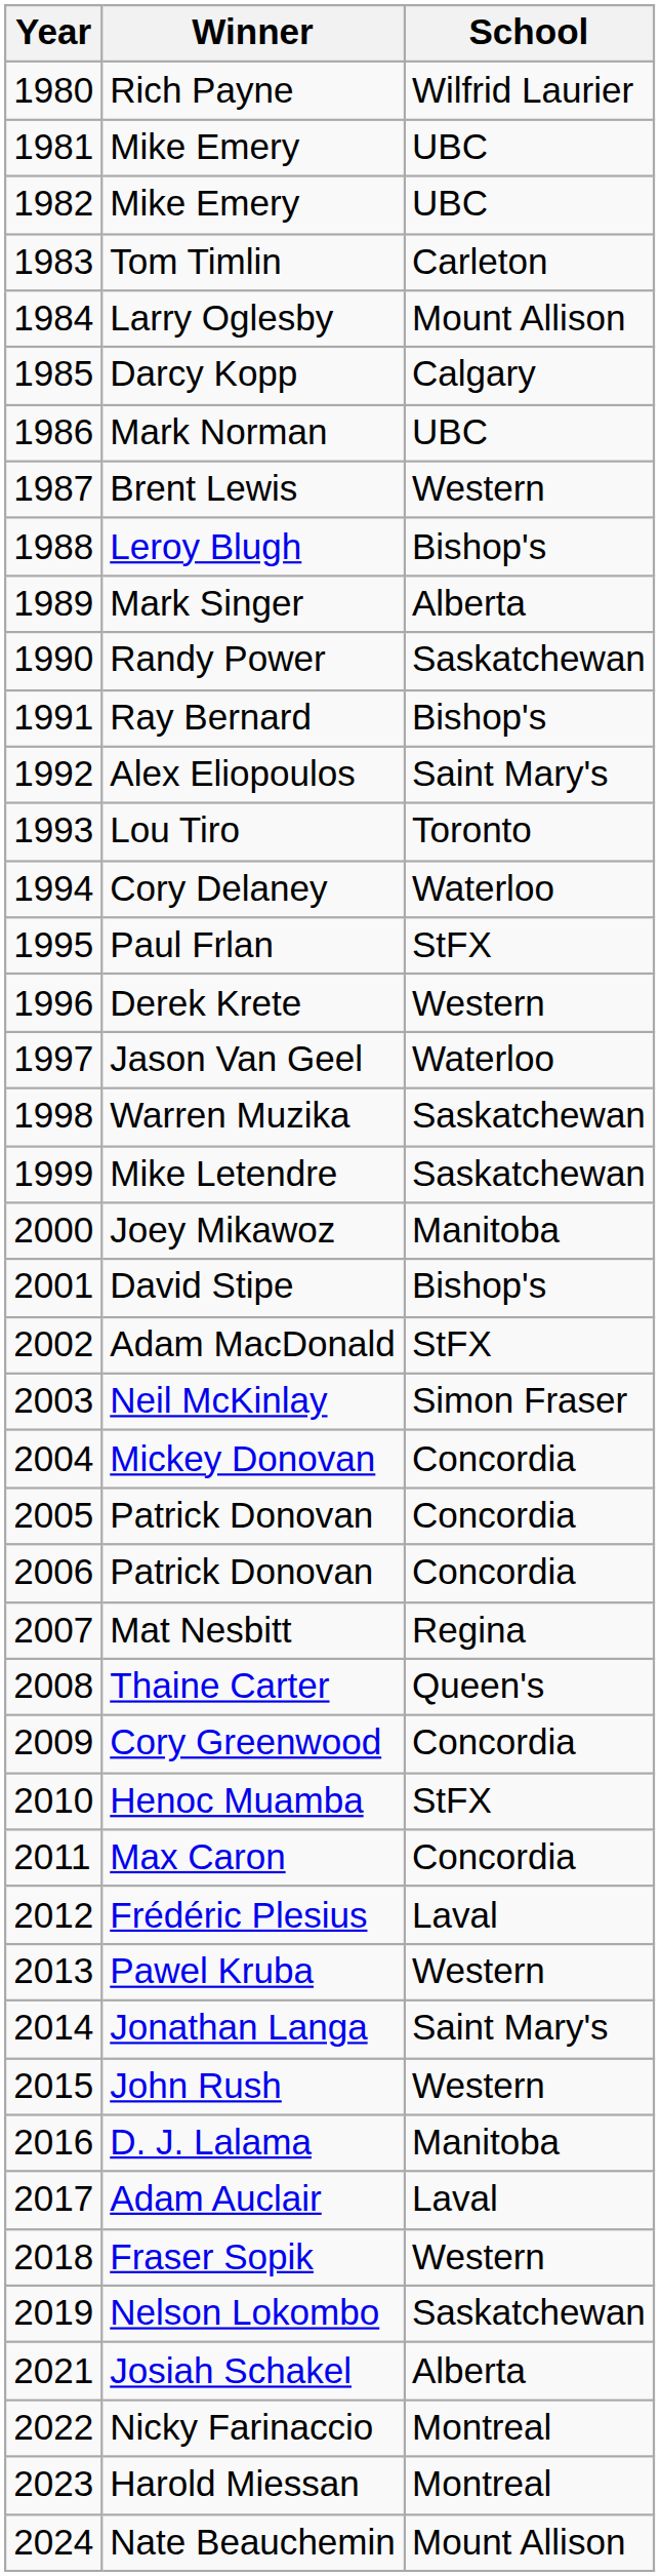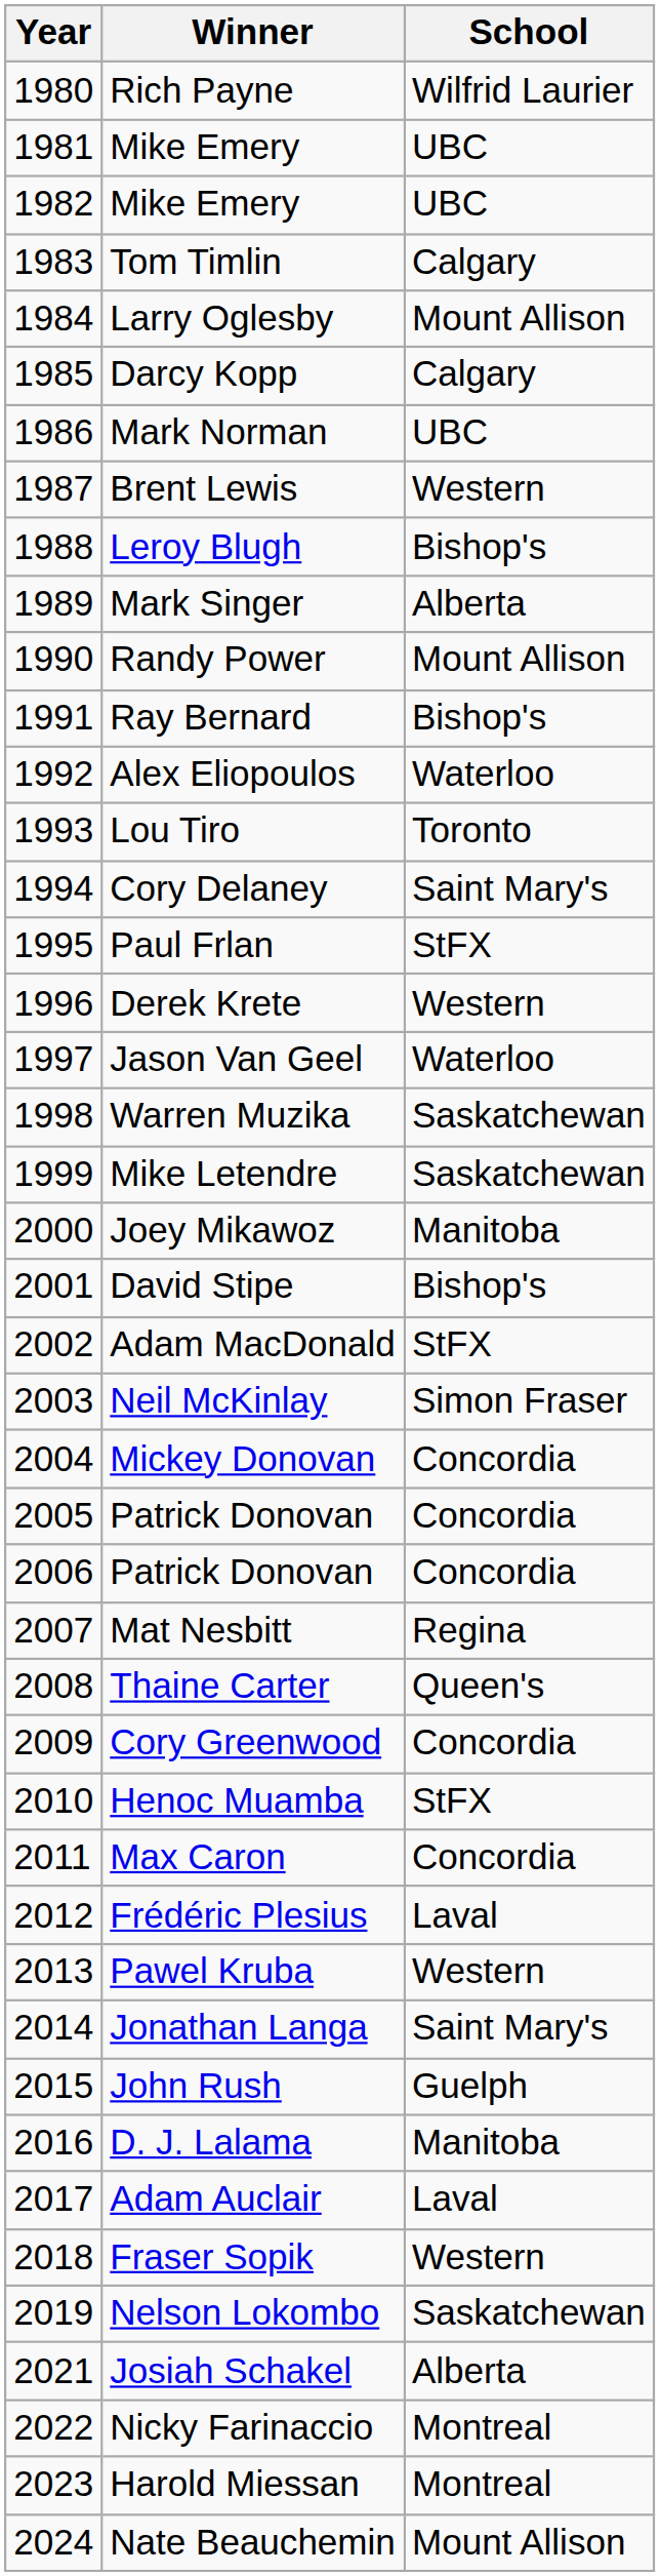Tom Timlin | School: Carleton -> Calgary
Randy Power | School: Saskatchewan -> Mount Allison
Alex Eliopoulos | School: Saint Mary's -> Waterloo
Cory Delaney | School: Waterloo -> Saint Mary's
John Rush | School: Western -> Guelph
